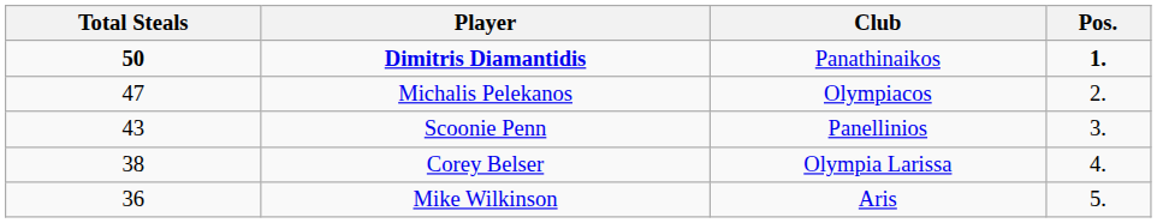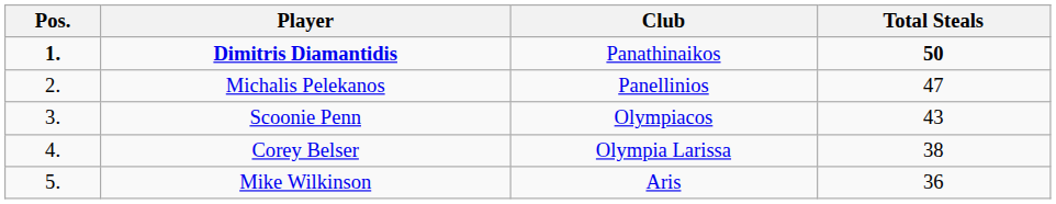columns swapped: Pos. <-> Total Steals
Michalis Pelekanos | Club: Olympiacos -> Panellinios
Scoonie Penn | Club: Panellinios -> Olympiacos
